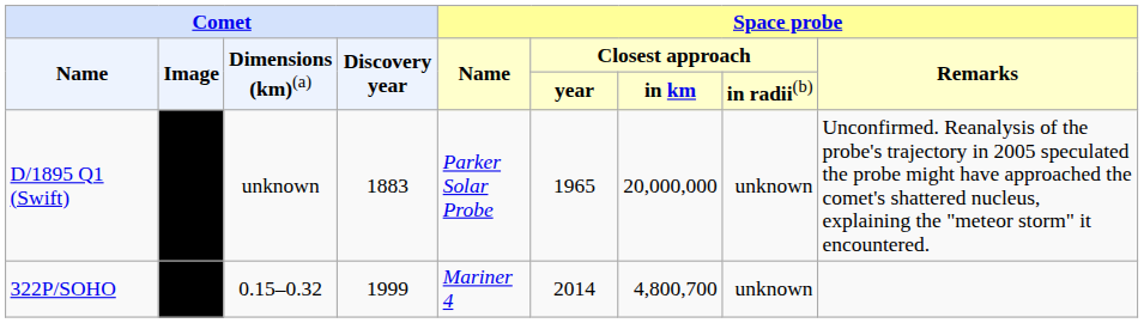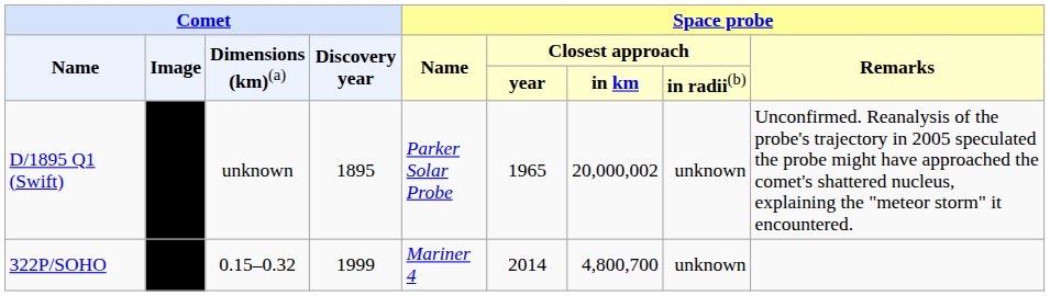D/1895 Q1 (Swift) | Comet / Discovery year: 1883 -> 1895
D/1895 Q1 (Swift) | Space probe / Closest approach / in km: 20,000,000 -> 20,000,002
